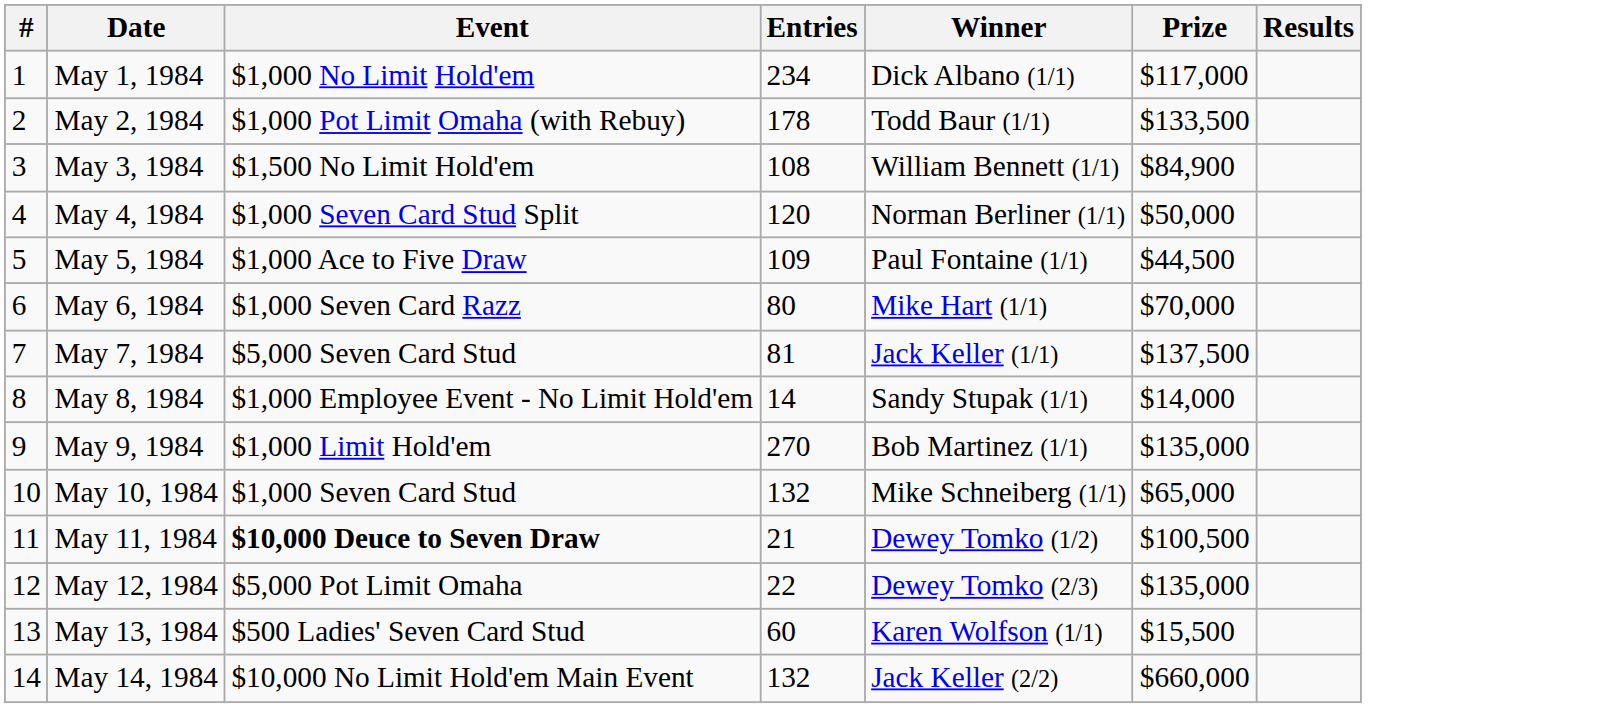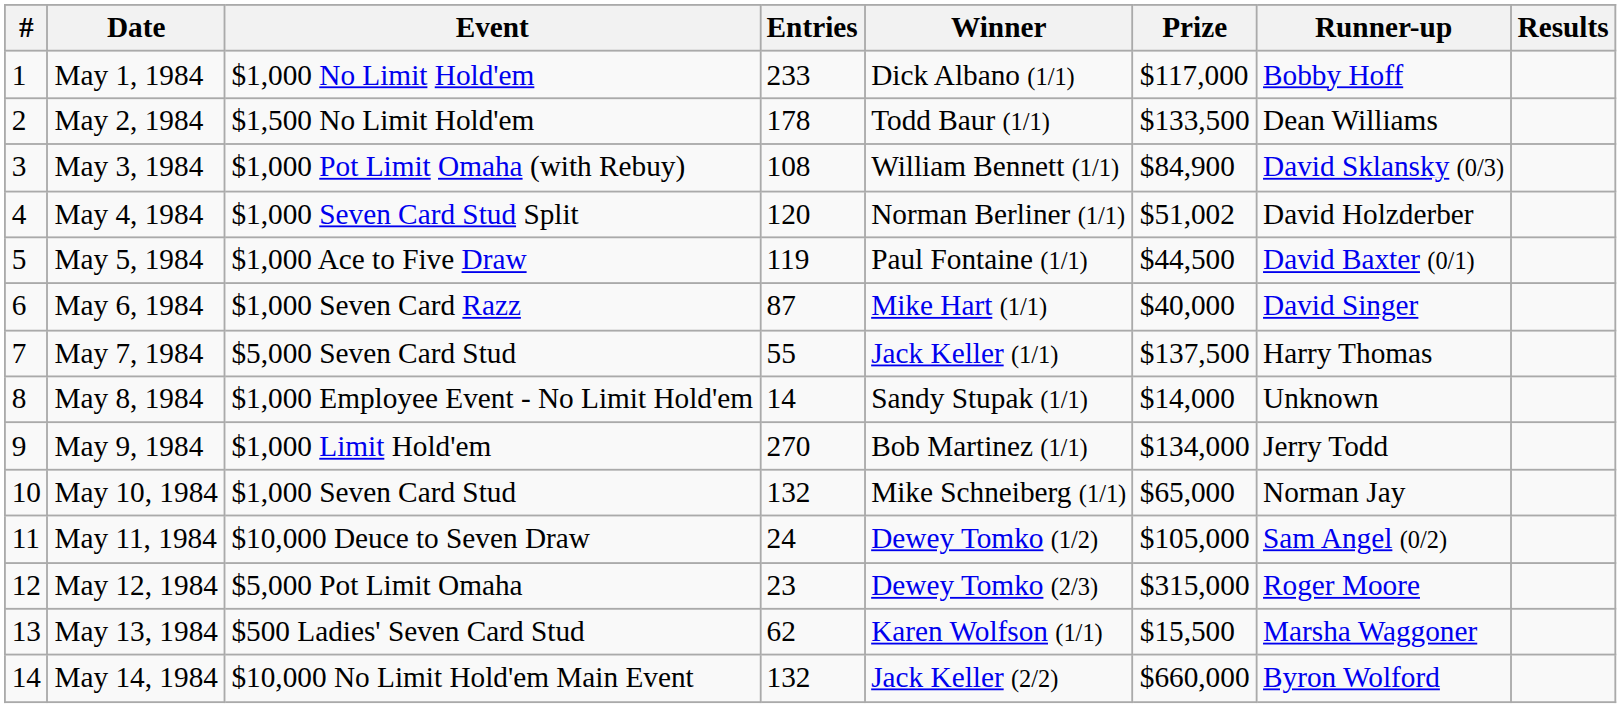+ column: Runner-up | Bobby Hoff | Dean Williams | David Sklansky (0/3) | David Holzderber | David Baxter (0/1) | David Singer | Harry Thomas | Unknown | Jerry Todd | Norman Jay | Sam Angel (0/2) | Roger Moore | Marsha Waggoner | Byron Wolford
May 1, 1984 | Entries: 234 -> 233
May 2, 1984 | Event: $1,000 Pot Limit Omaha (with Rebuy) -> $1,500 No Limit Hold'em
May 3, 1984 | Event: $1,500 No Limit Hold'em -> $1,000 Pot Limit Omaha (with Rebuy)
May 4, 1984 | Prize: $50,000 -> $51,002
May 5, 1984 | Entries: 109 -> 119
May 6, 1984 | Entries: 80 -> 87
May 6, 1984 | Prize: $70,000 -> $40,000
May 7, 1984 | Entries: 81 -> 55
May 9, 1984 | Prize: $135,000 -> $134,000
May 11, 1984 | Event: bold -> normal
May 11, 1984 | Entries: 21 -> 24
May 11, 1984 | Prize: $100,500 -> $105,000
May 12, 1984 | Entries: 22 -> 23
May 12, 1984 | Prize: $135,000 -> $315,000
May 13, 1984 | Entries: 60 -> 62
